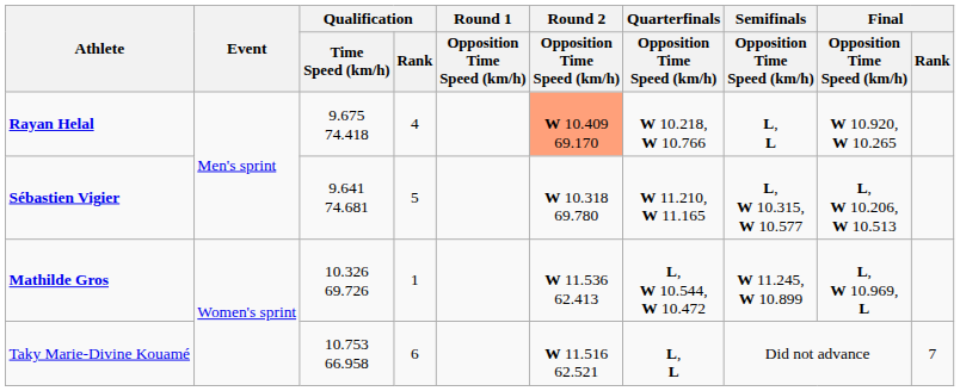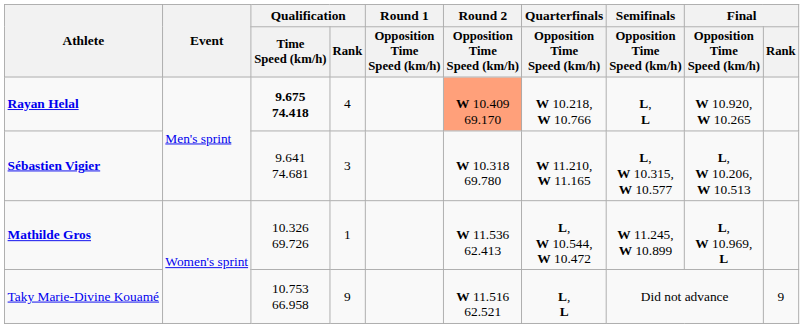Rayan Helal | Qualification / Time Speed (km/h): normal -> bold
Sébastien Vigier | Qualification / Rank: 5 -> 3
Taky Marie-Divine Kouamé | Qualification / Rank: 6 -> 9
Taky Marie-Divine Kouamé | Final / Rank: 7 -> 9
